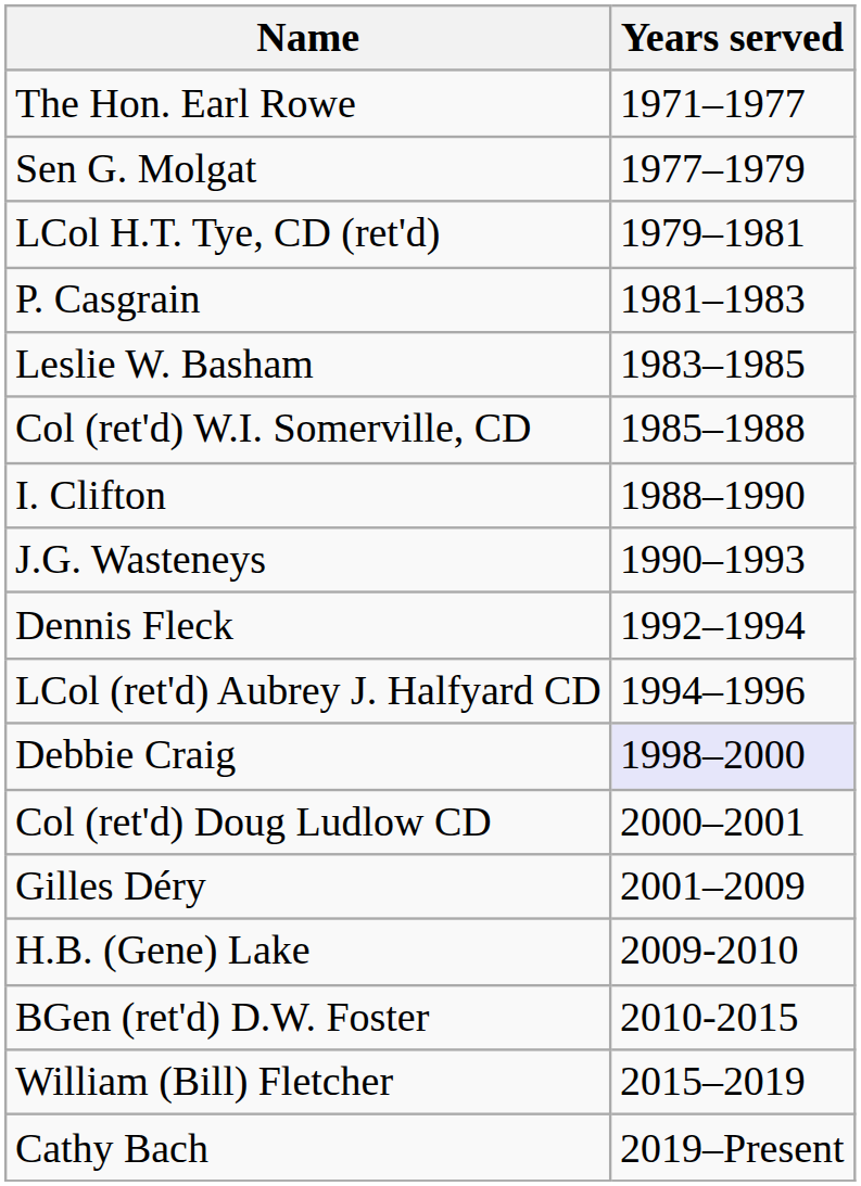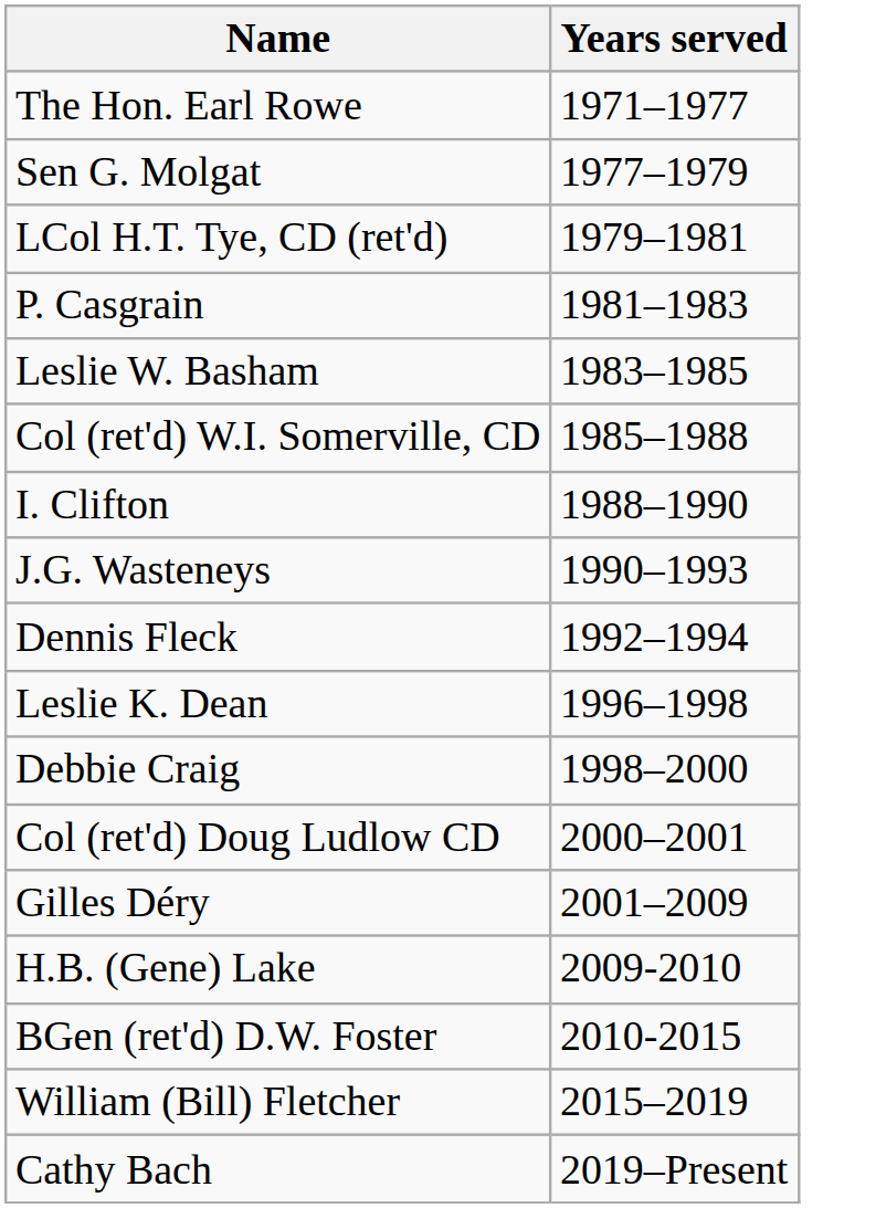- row: LCol (ret'd) Aubrey J. Halfyard CD | 1994–1996
+ row: Leslie K. Dean | 1996–1998
Debbie Craig | Years served: lavender background -> no background
